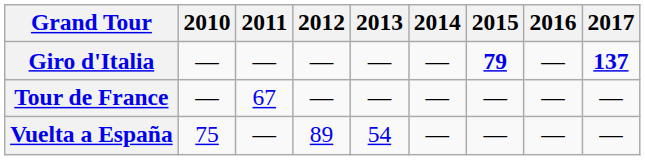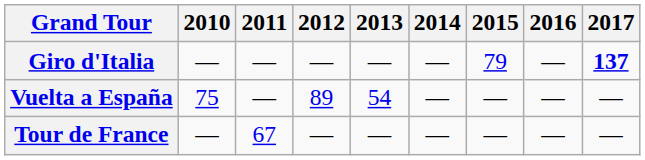Giro d'Italia | 2015: bold -> normal
rows swapped: Tour de France <-> Vuelta a España
